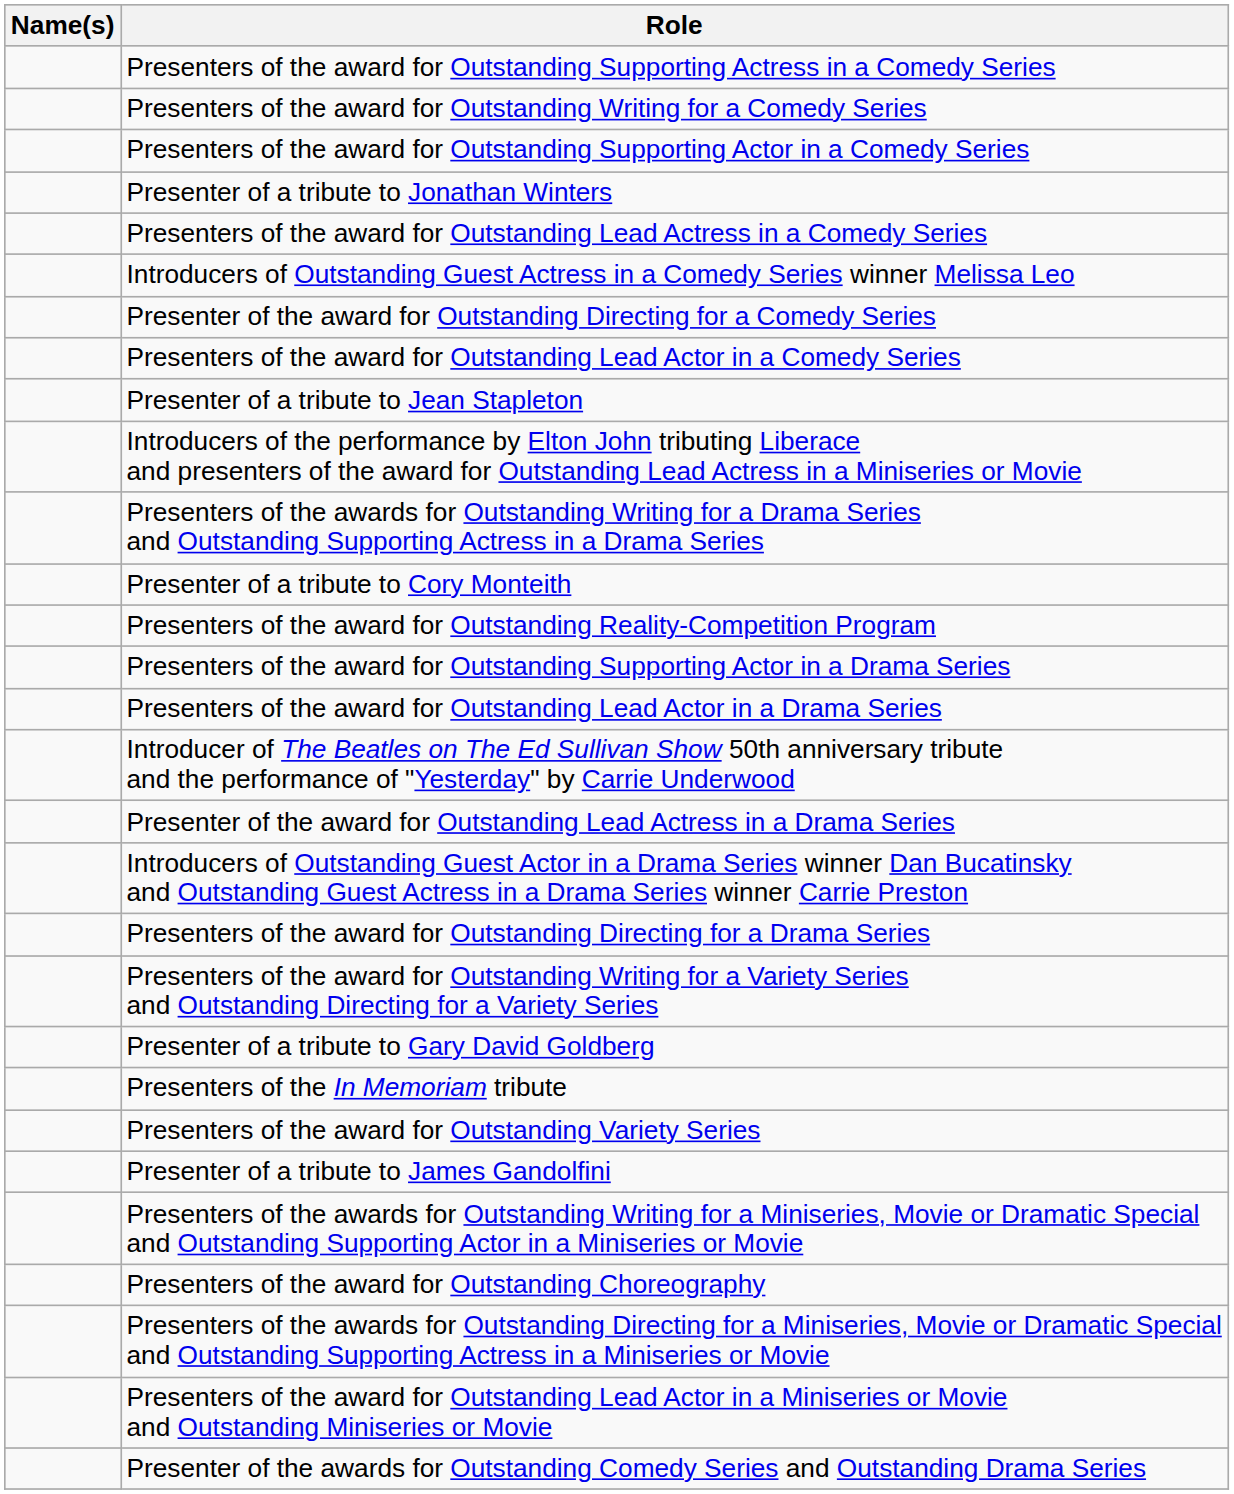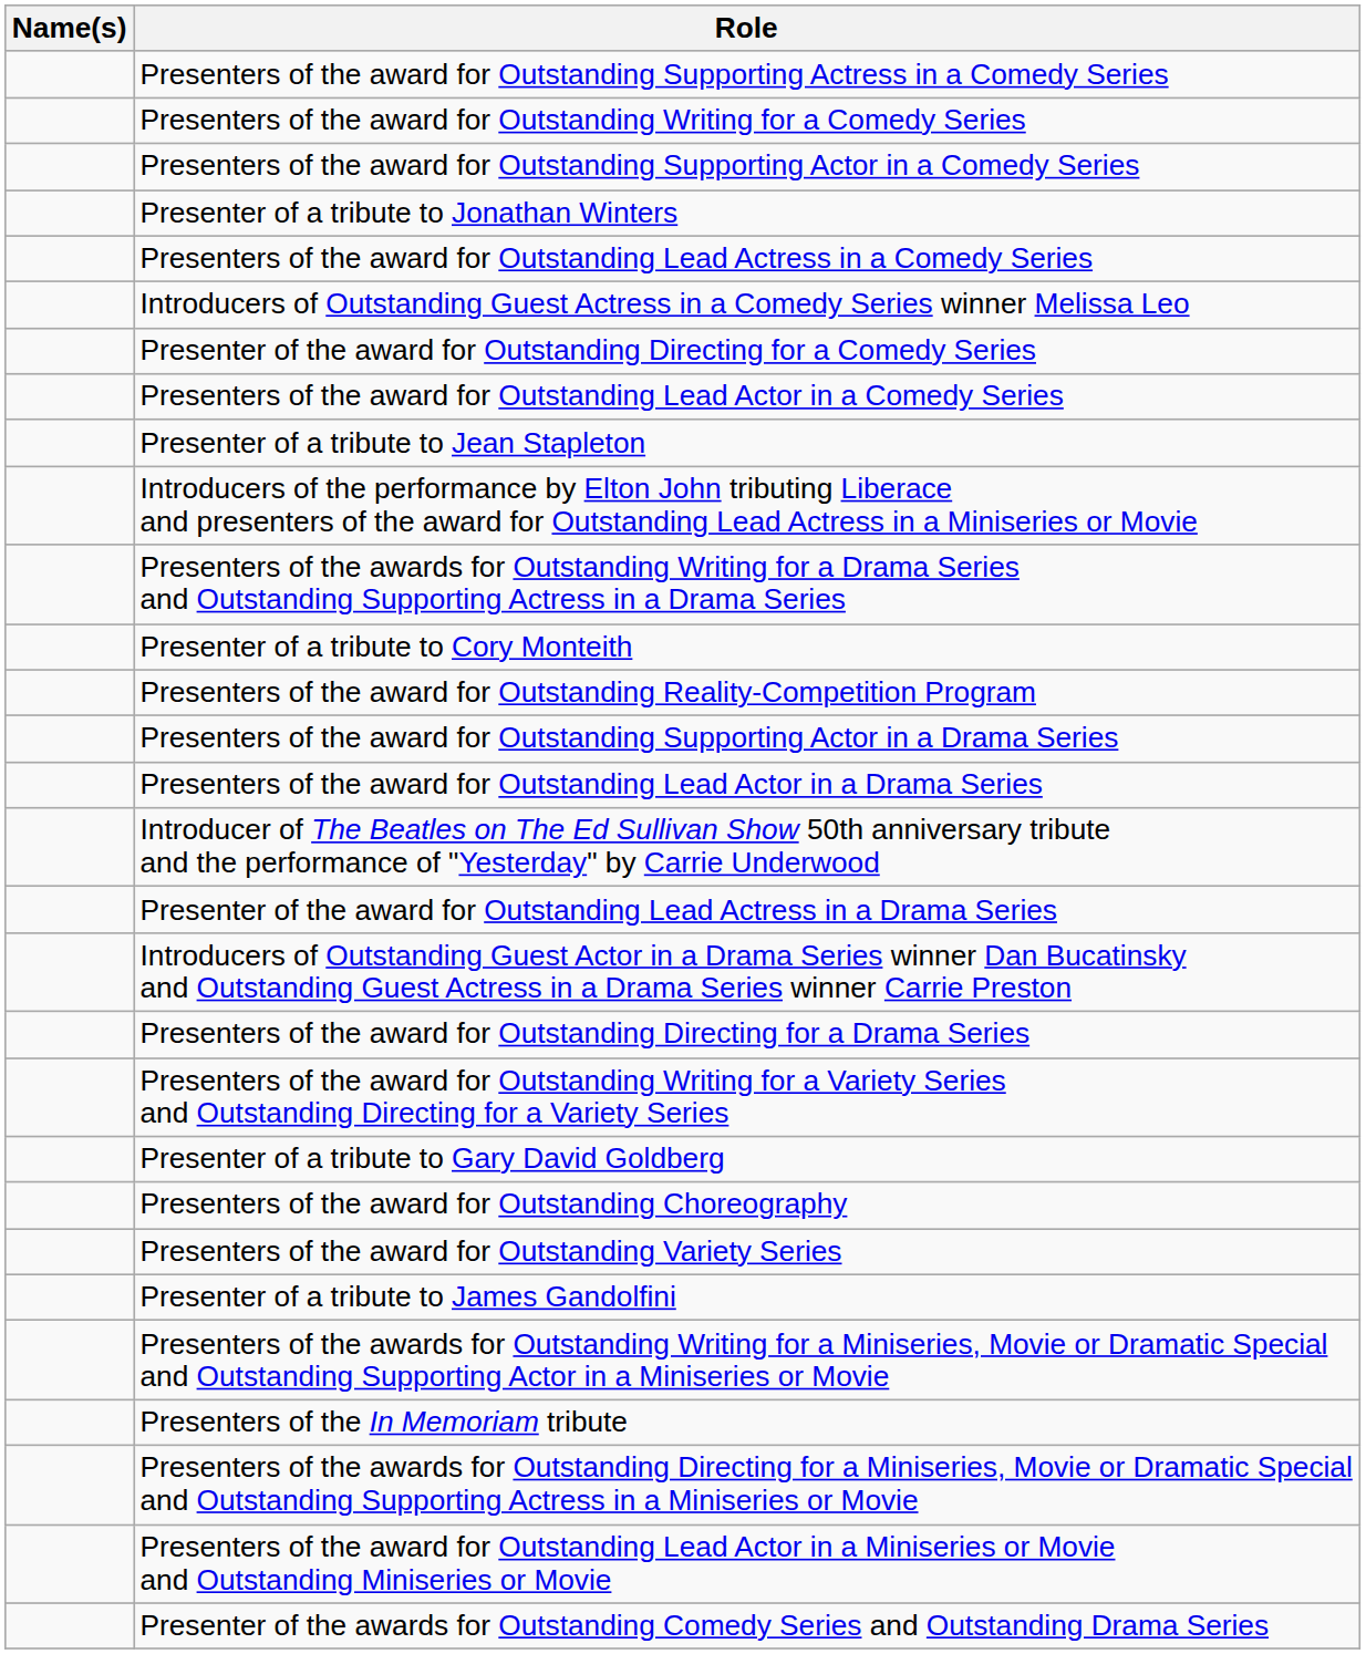rows swapped: Presenters of the award for Outstanding Choreography <-> Presenters of the In Memoriam tribute
